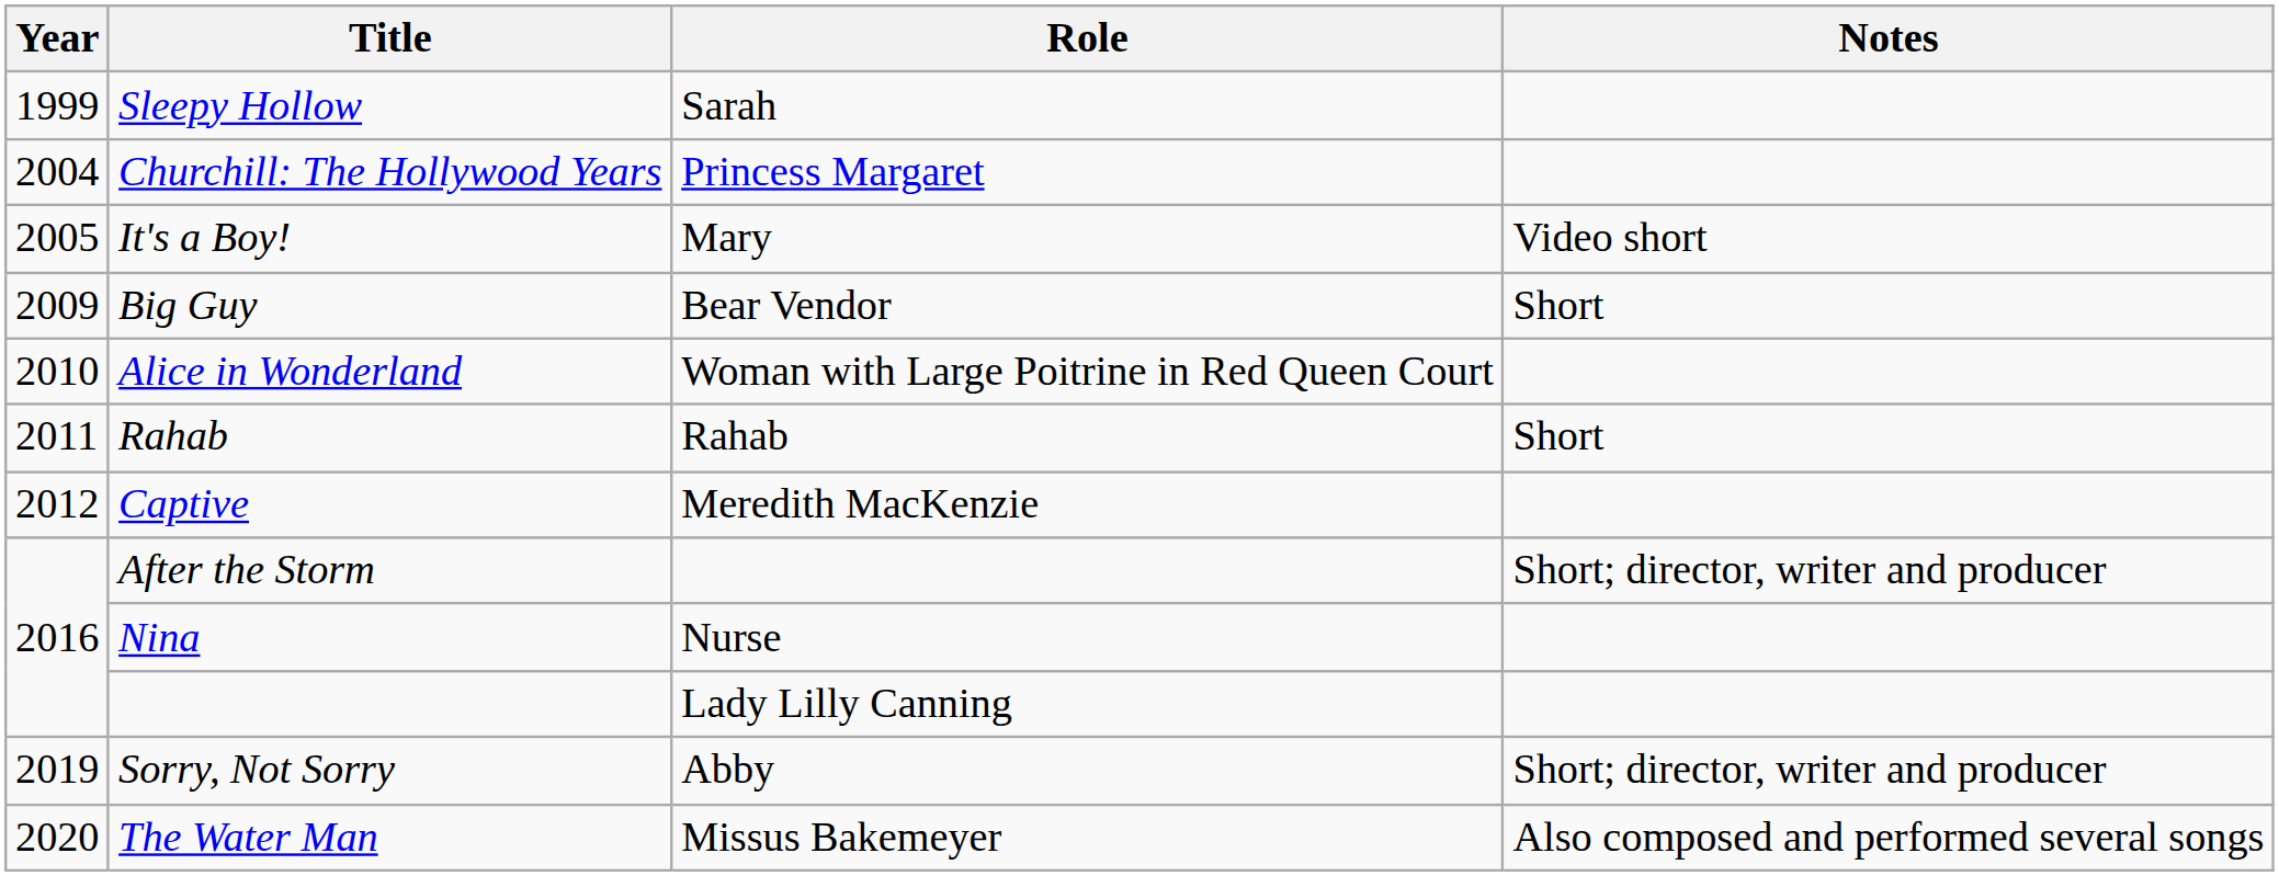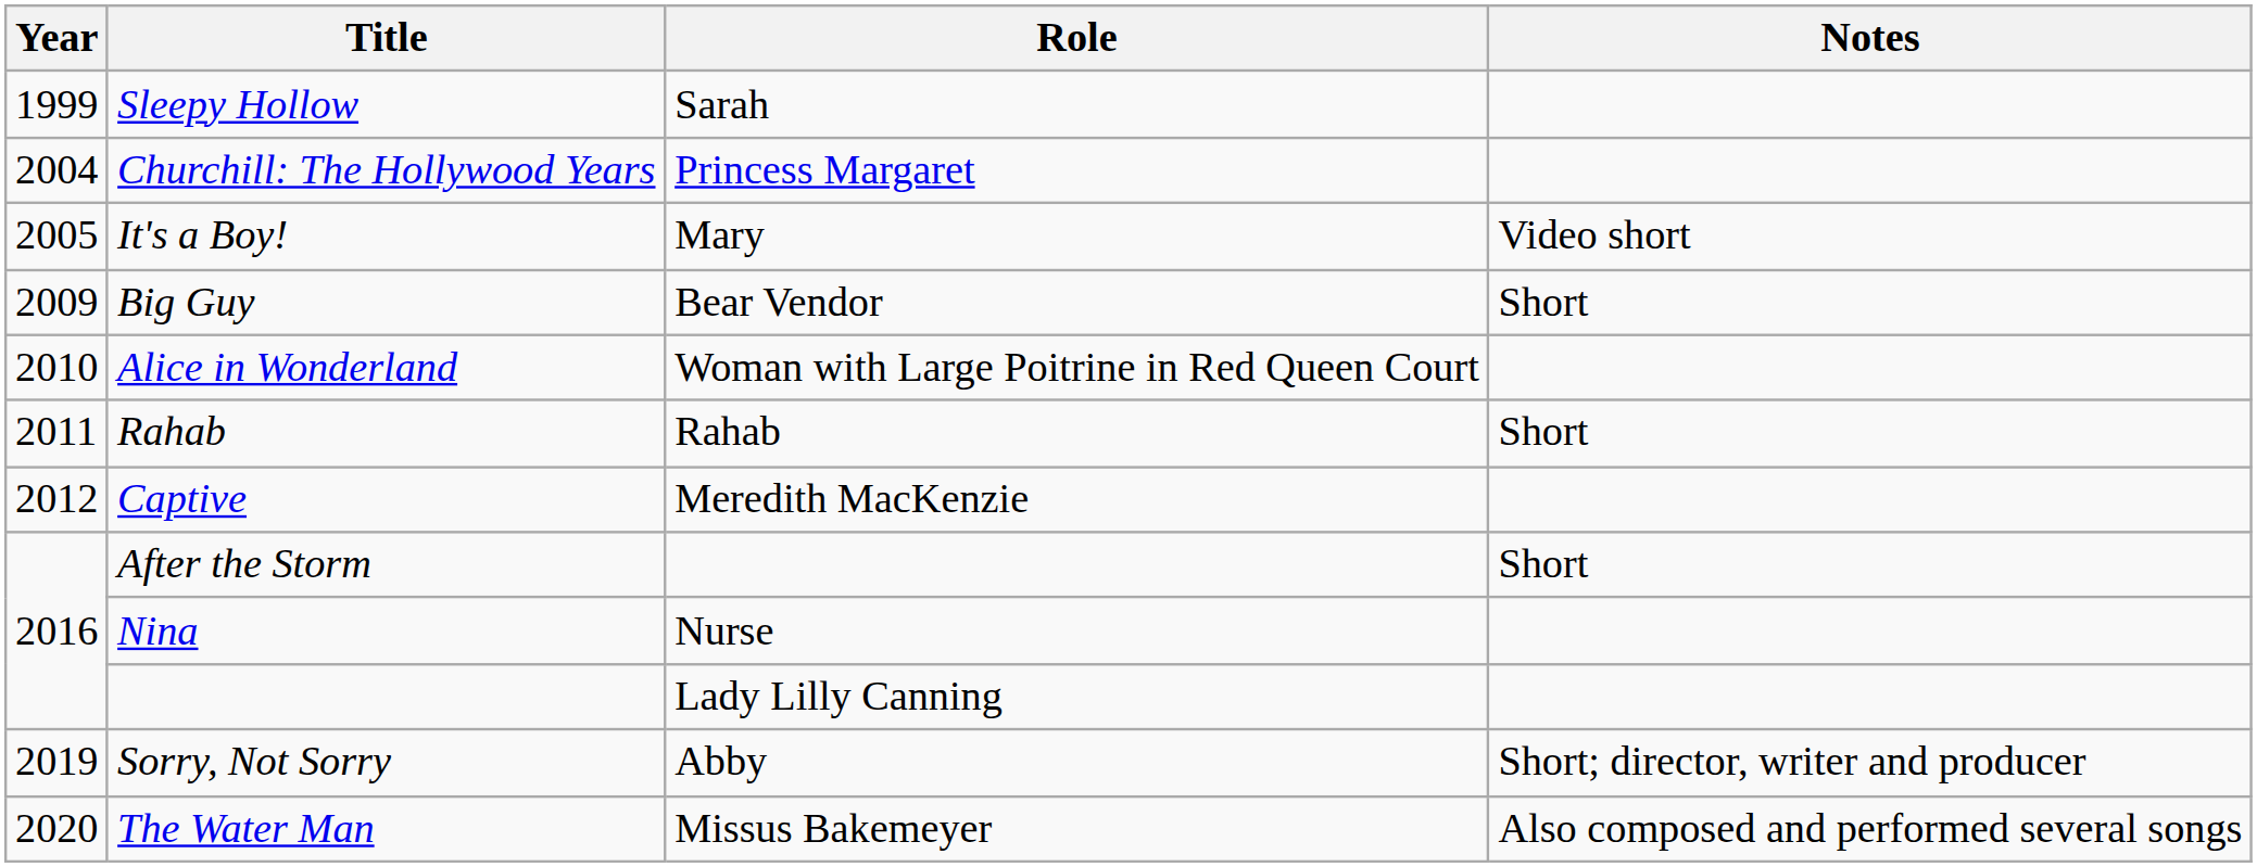After the Storm | Notes: Short; director, writer and producer -> Short
